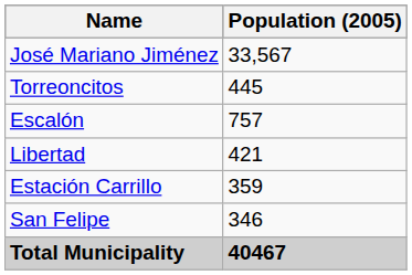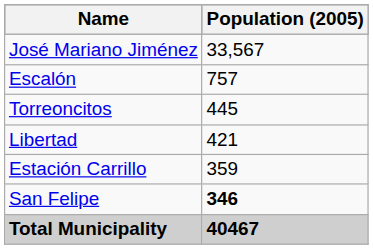rows swapped: Escalón <-> Torreoncitos
San Felipe | Population (2005): normal -> bold
